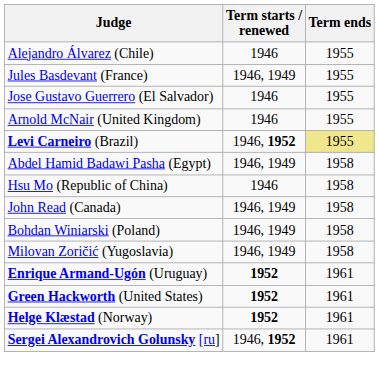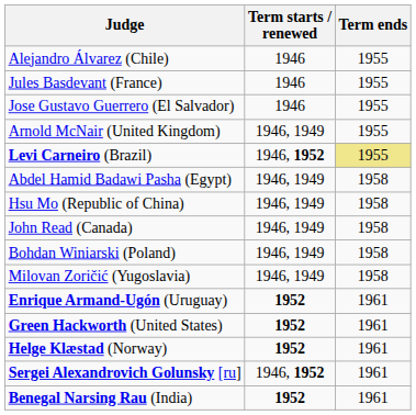Jules Basdevant (France) | Term starts / renewed: 1946, 1949 -> 1946
Arnold McNair (United Kingdom) | Term starts / renewed: 1946 -> 1946, 1949
Hsu Mo (Republic of China) | Term starts / renewed: 1946 -> 1946, 1949
+ row: Benegal Narsing Rau (India) | 1952 | 1961
